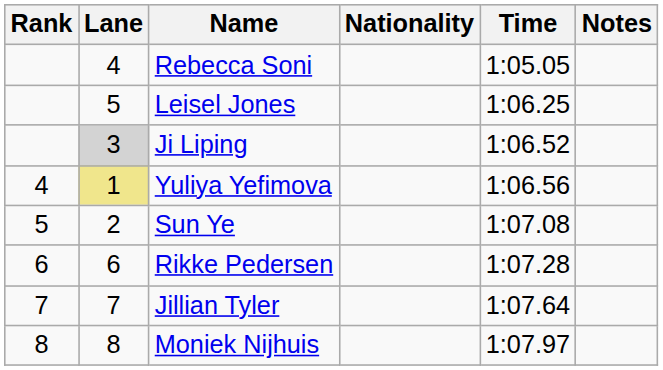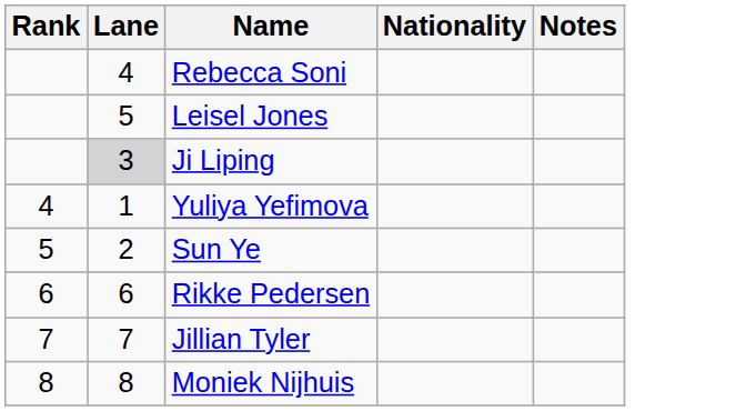- column: Time | 1:05.05 | 1:06.25 | 1:06.52 | 1:06.56 | 1:07.08 | 1:07.28 | 1:07.64 | 1:07.97
Yuliya Yefimova | Lane: khaki background -> no background
